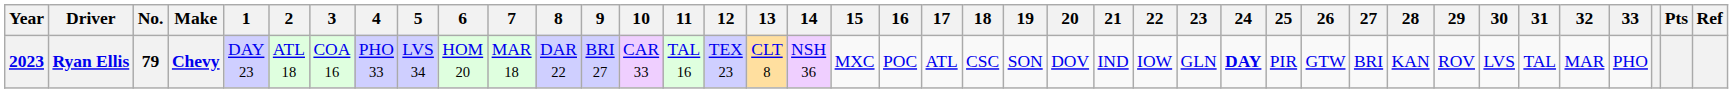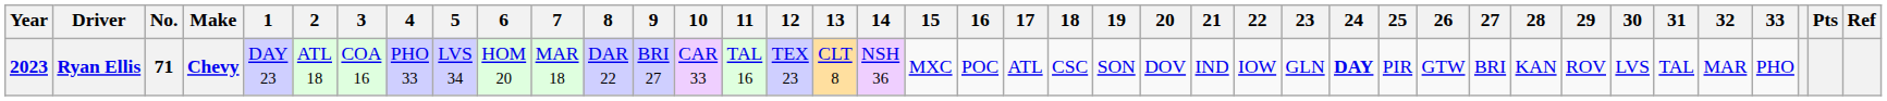Ryan Ellis | No.: 79 -> 71
